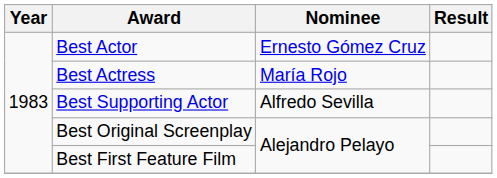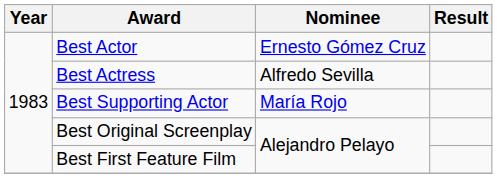Best Actress | Nominee: María Rojo -> Alfredo Sevilla
Best Supporting Actor | Nominee: Alfredo Sevilla -> María Rojo
